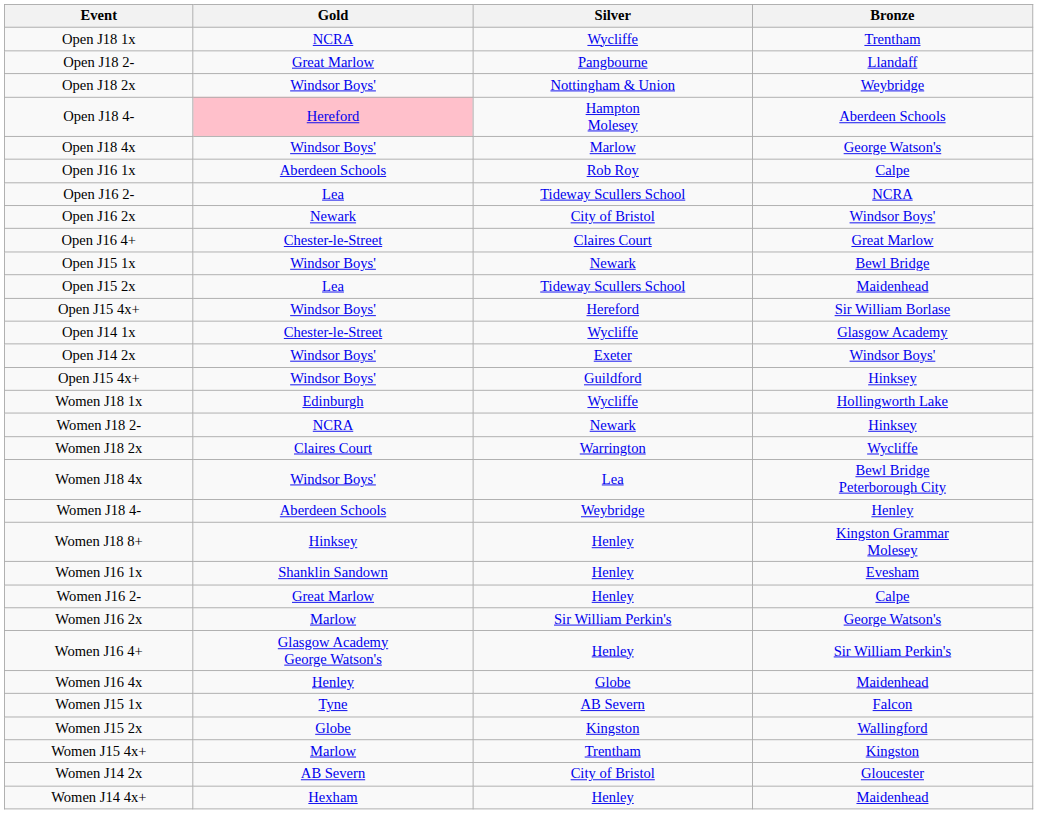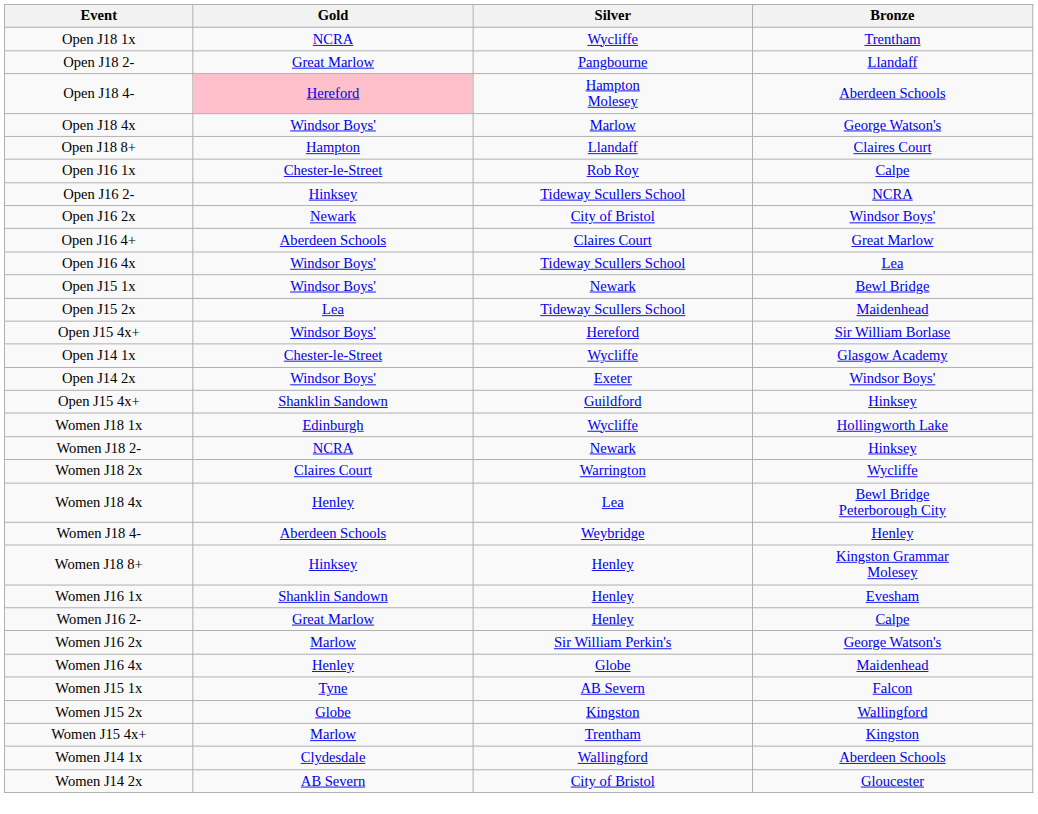- row: Open J18 2x | Windsor Boys' | Nottingham & Union | Weybridge
+ row: Open J18 8+ | Hampton | Llandaff | Claires Court
Open J16 1x | Gold: Aberdeen Schools -> Chester-le-Street
Open J16 2- | Gold: Lea -> Hinksey
Open J16 4+ | Gold: Chester-le-Street -> Aberdeen Schools
+ row: Open J16 4x | Windsor Boys' | Tideway Scullers School | Lea
Open J15 4x+ / Hinksey | Gold: Windsor Boys' -> Shanklin Sandown
Women J18 4x | Gold: Windsor Boys' -> Henley
- row: Women J16 4+ | Glasgow Academy George Watson's | Henley | Sir William Perkin's
+ row: Women J14 1x | Clydesdale | Wallingford | Aberdeen Schools
- row: Women J14 4x+ | Hexham | Henley | Maidenhead
